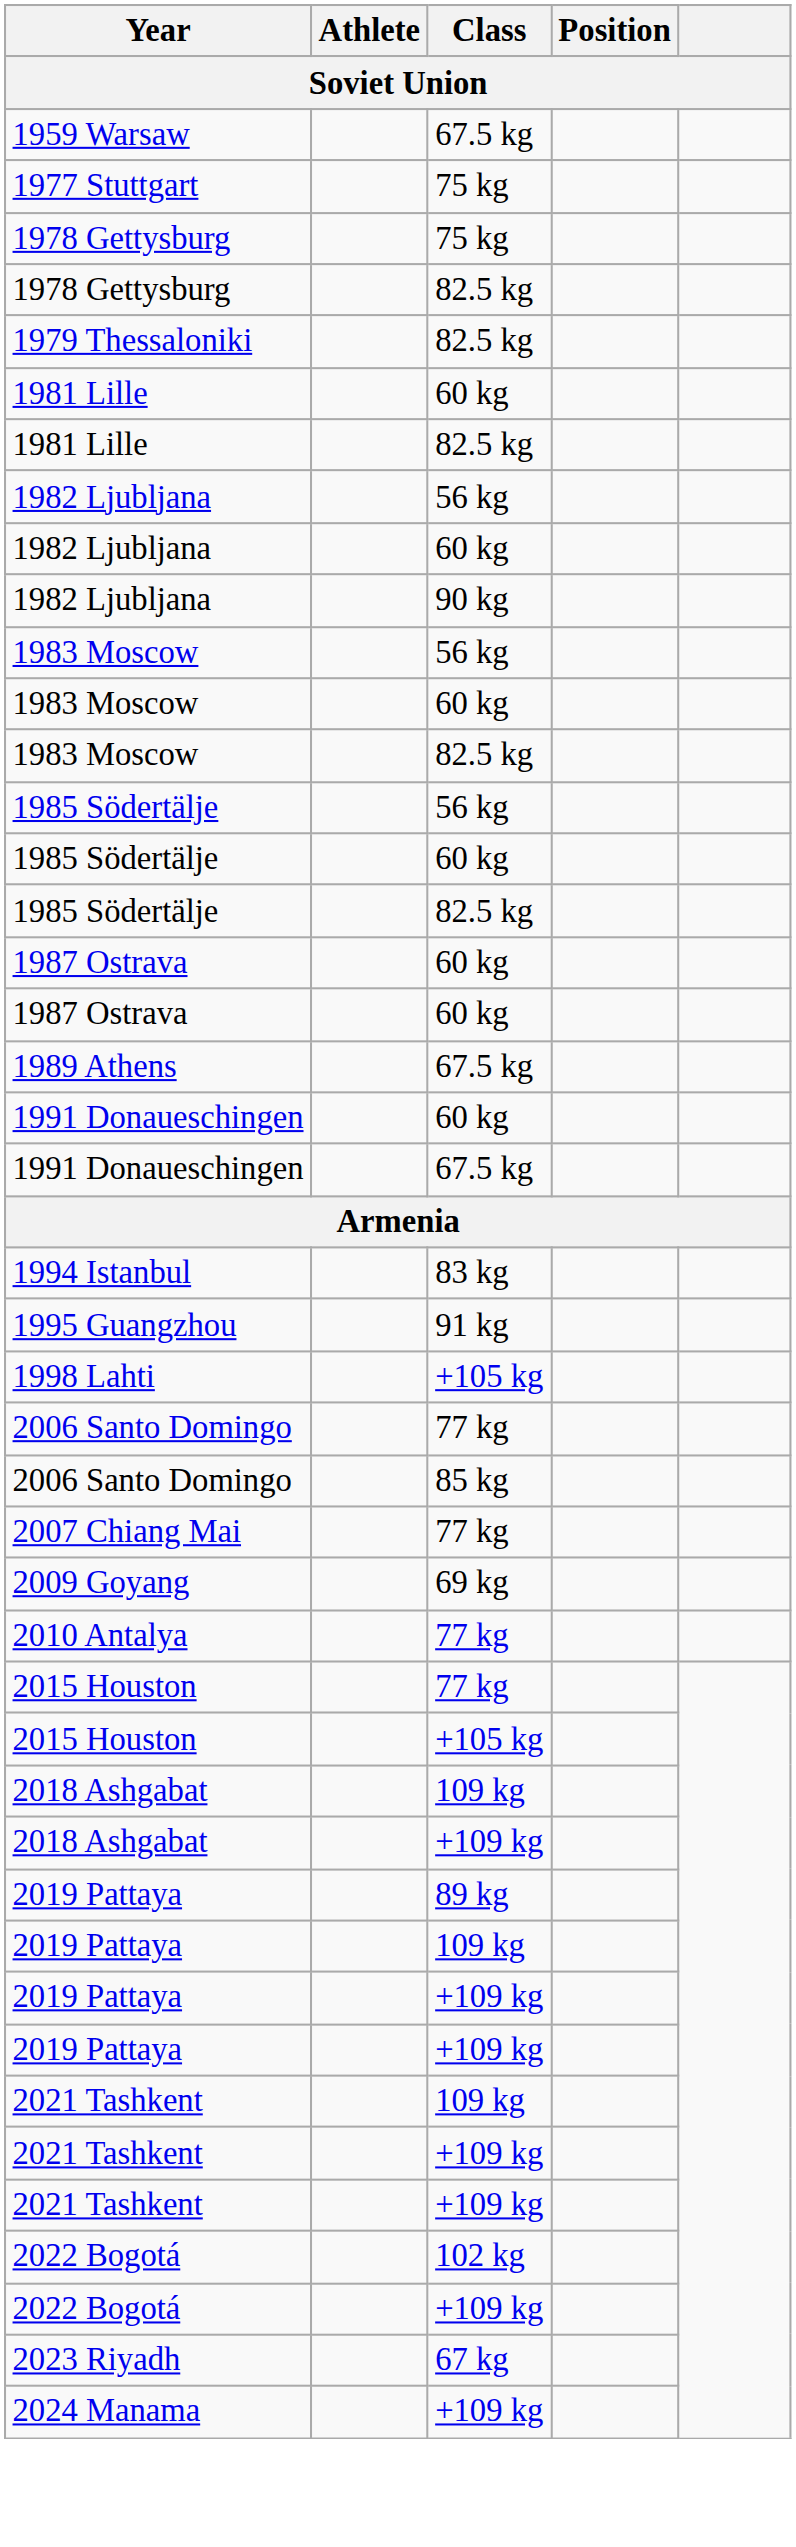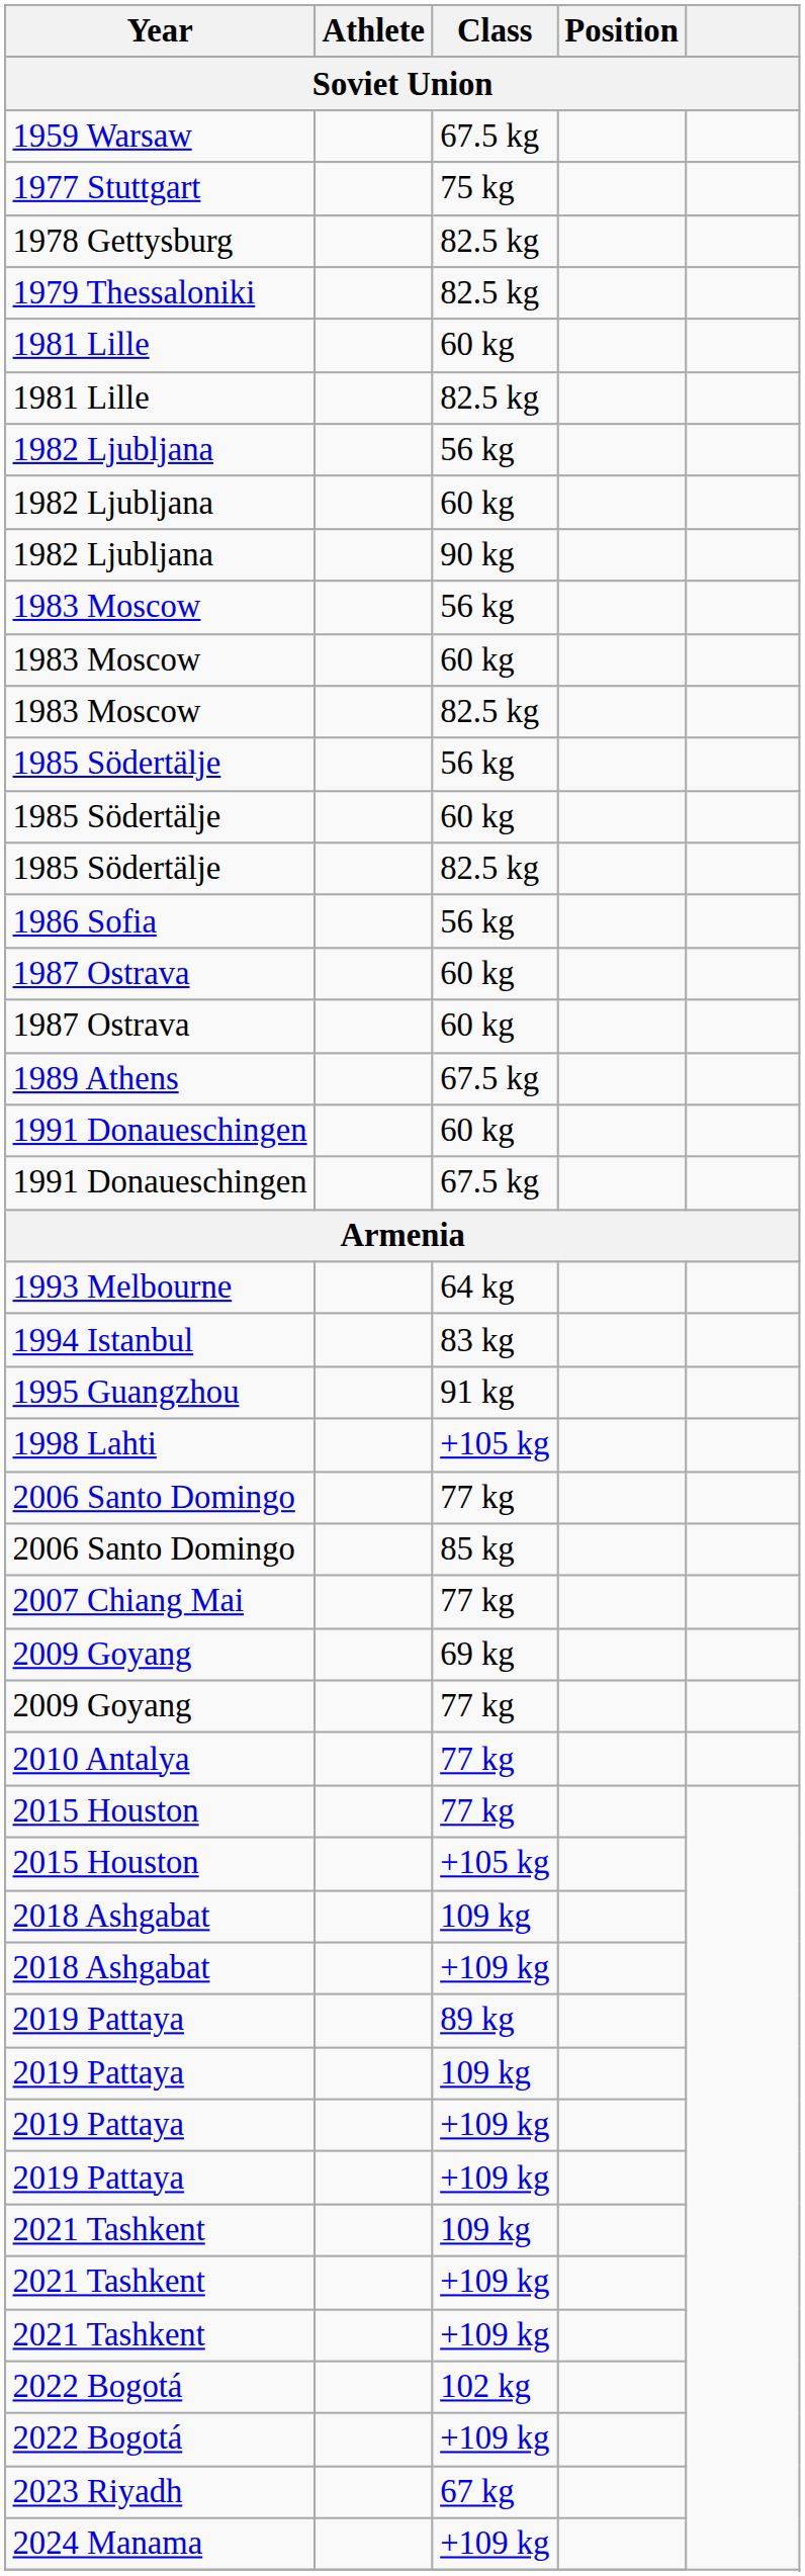- row: 1978 Gettysburg | 75 kg
+ row: 1986 Sofia | 56 kg
+ row: 1993 Melbourne | 64 kg
+ row: 2009 Goyang | 77 kg
